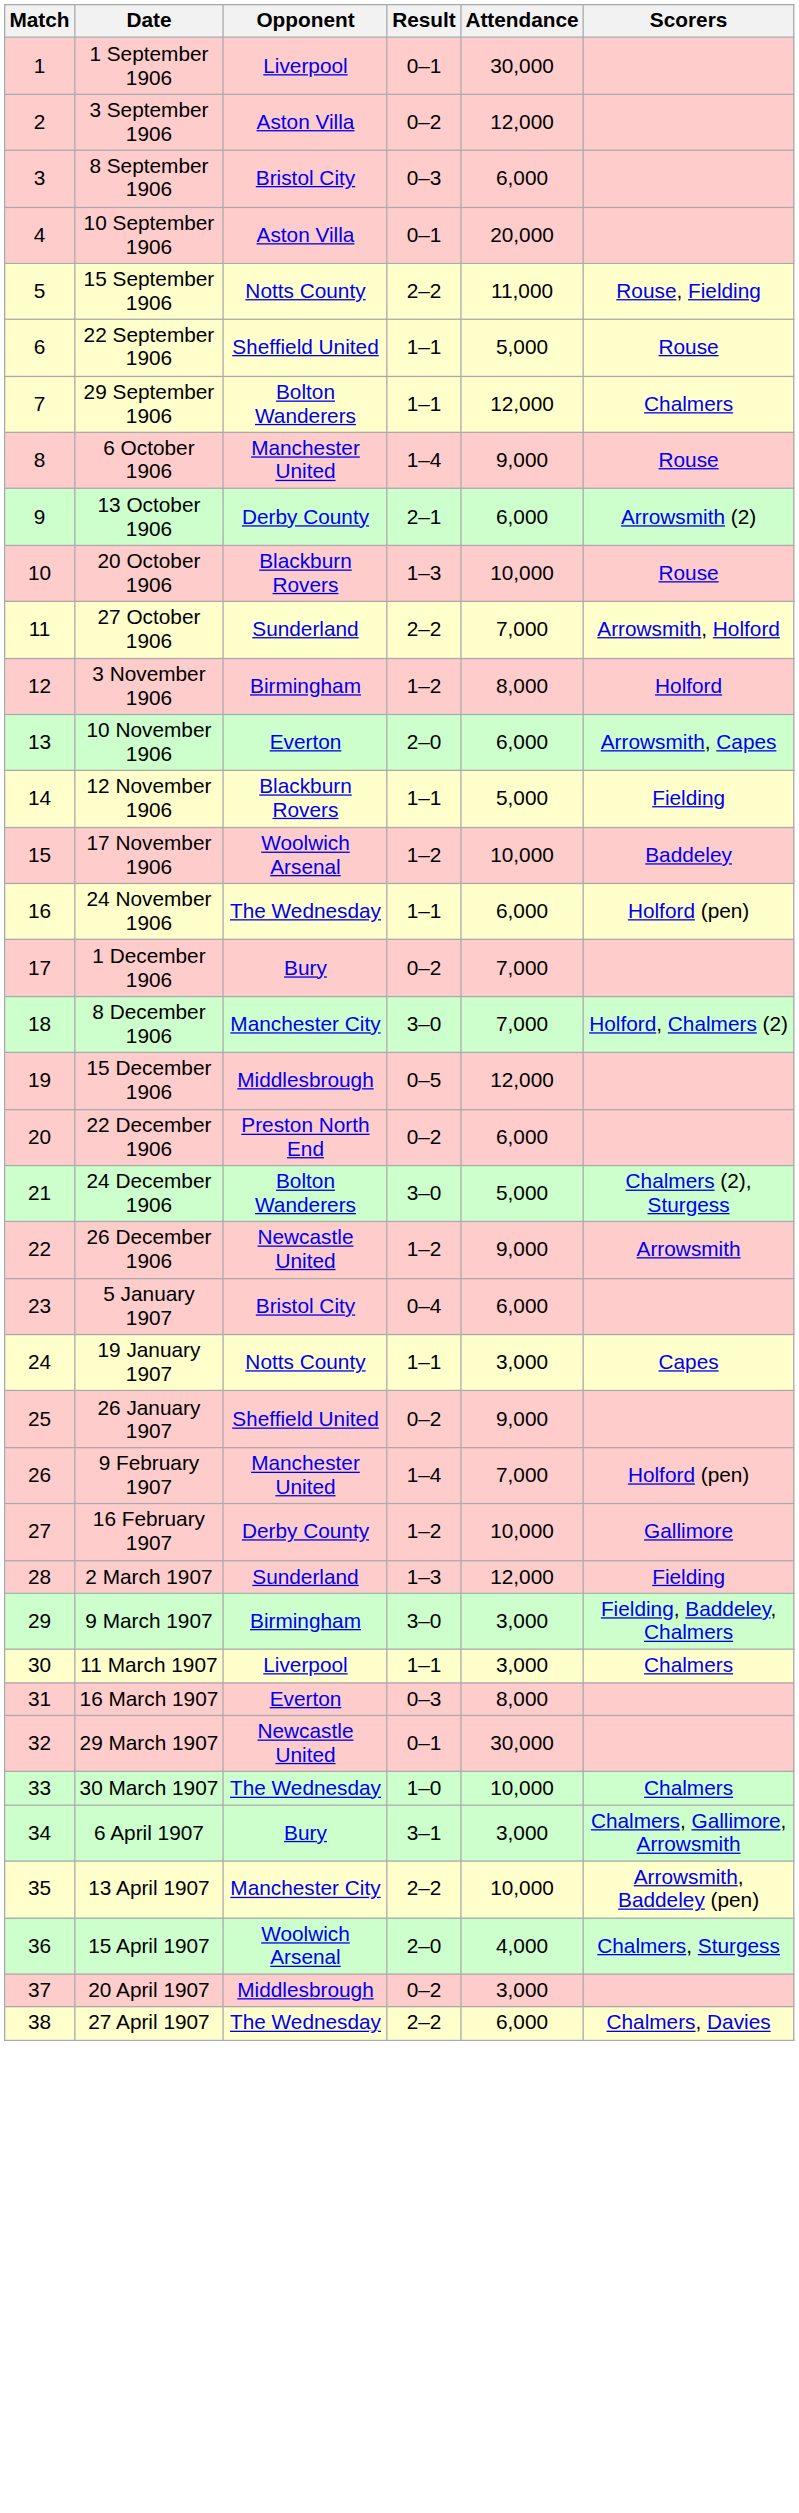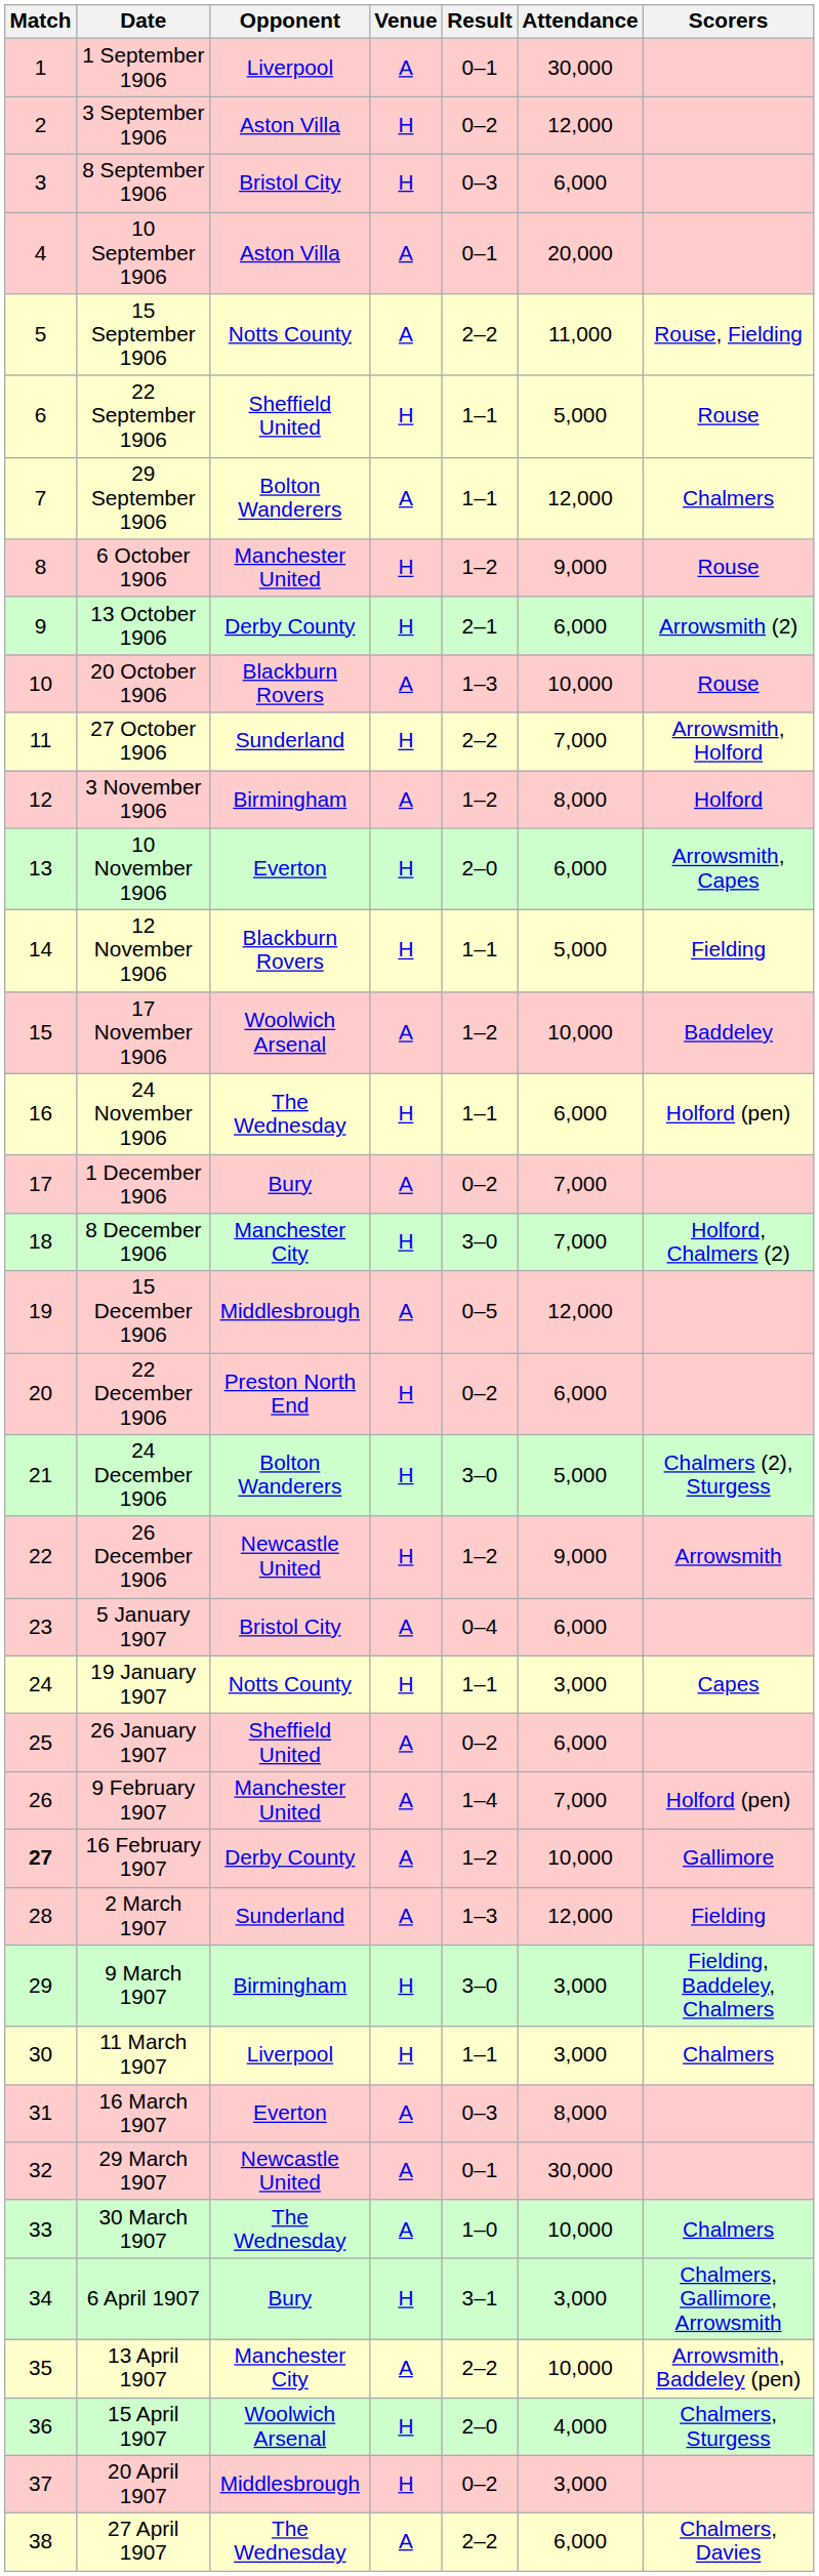+ column: Venue | A | H | H | A | A | H | A | H | H | A | H | A | H | H | A | H | A | H | A | H | H | H | A | H | A | A | A | A | H | H | A | A | A | H | A | H | H | A
6 October 1906 | Result: 1–4 -> 1–2
26 January 1907 | Attendance: 9,000 -> 6,000
16 February 1907 | Match: normal -> bold
